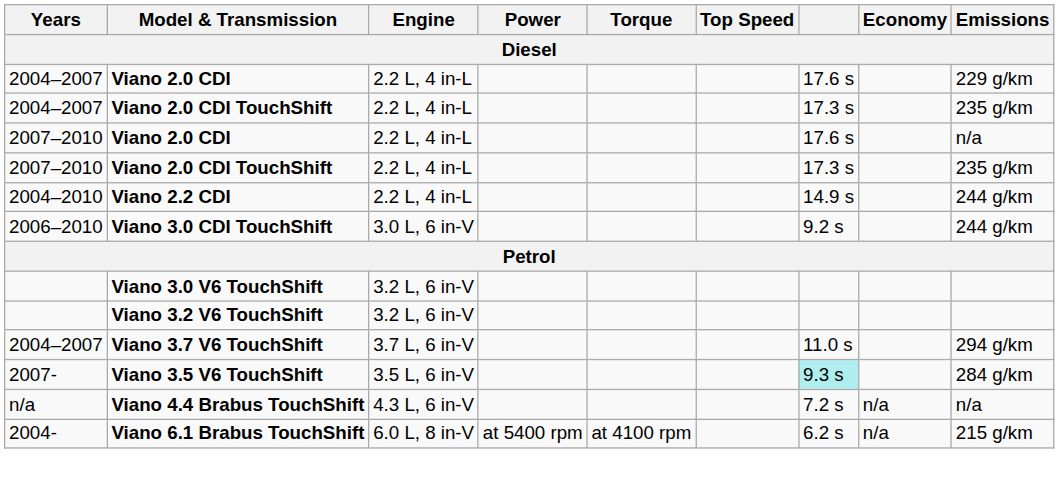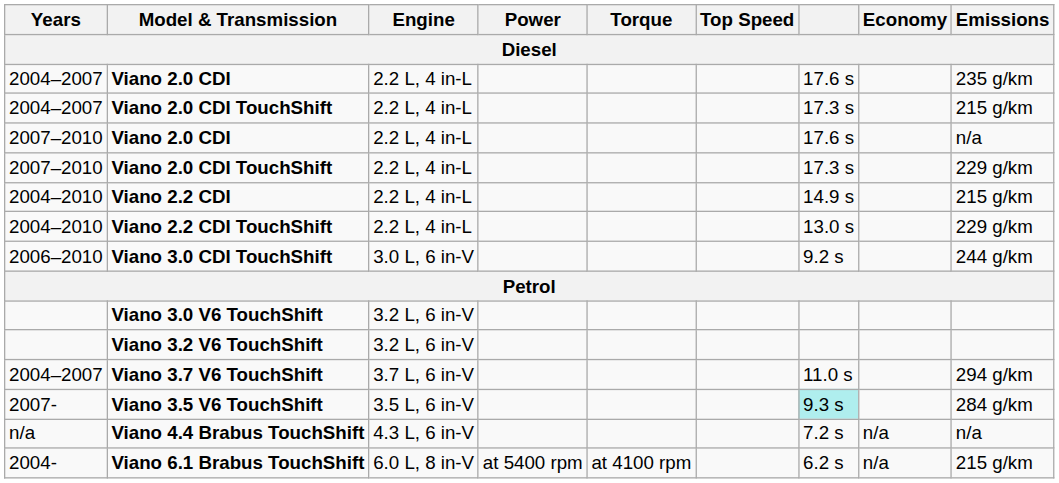2004–2007 / Viano 2.0 CDI | Emissions: 229 g/km -> 235 g/km
2004–2007 / Viano 2.0 CDI TouchShift | Emissions: 235 g/km -> 215 g/km
2007–2010 / Viano 2.0 CDI TouchShift | Emissions: 235 g/km -> 229 g/km
Viano 2.2 CDI | Emissions: 244 g/km -> 215 g/km
+ row: 2004–2010 | Viano 2.2 CDI TouchShift | 2.2 L, 4 in-L | 13.0 s | 229 g/km
